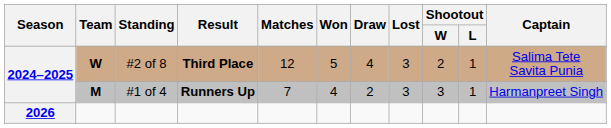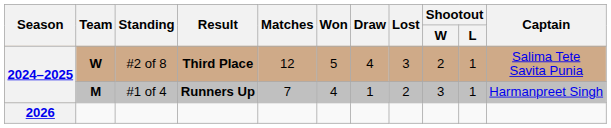#1 of 4 | Draw: 2 -> 1
#1 of 4 | Lost: 3 -> 2
